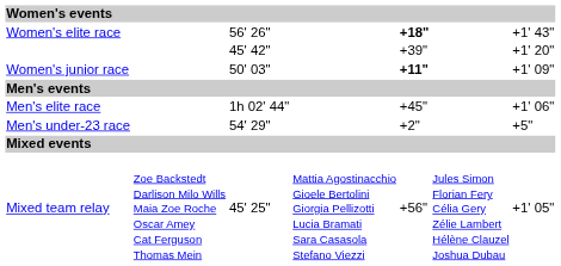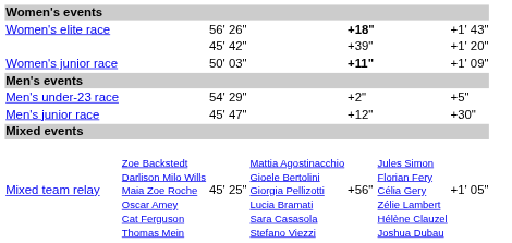- row: Men's elite race | 1h 02' 44" | +45" | +1' 06"
+ row: Men's junior race | 45' 47" | +12" | +30"
